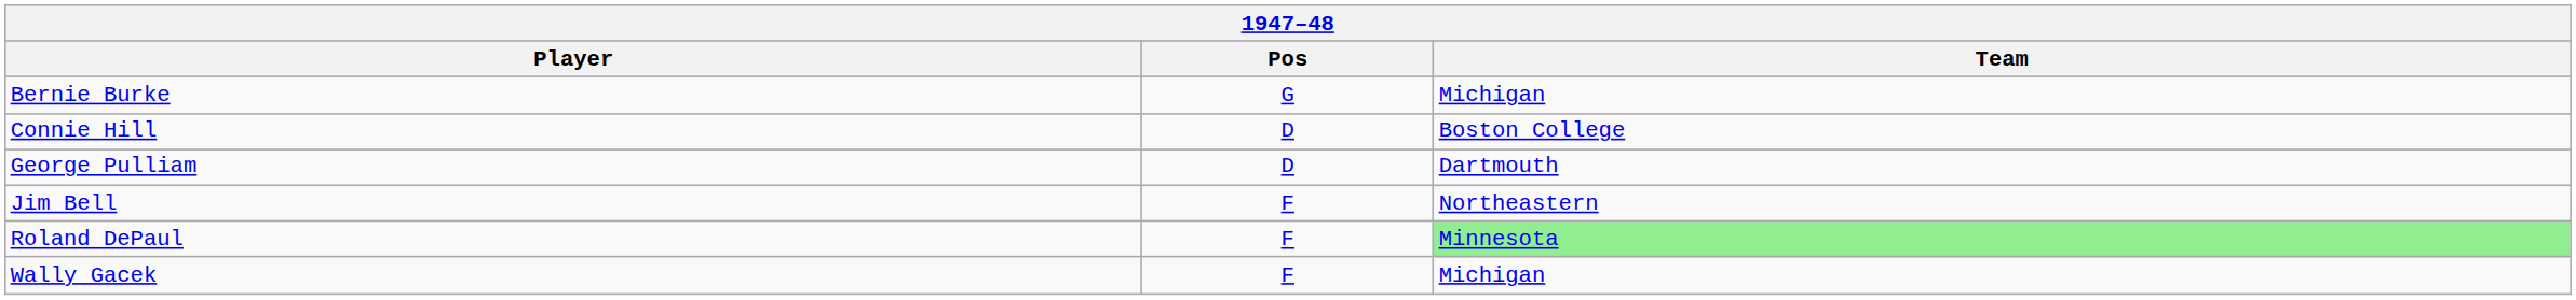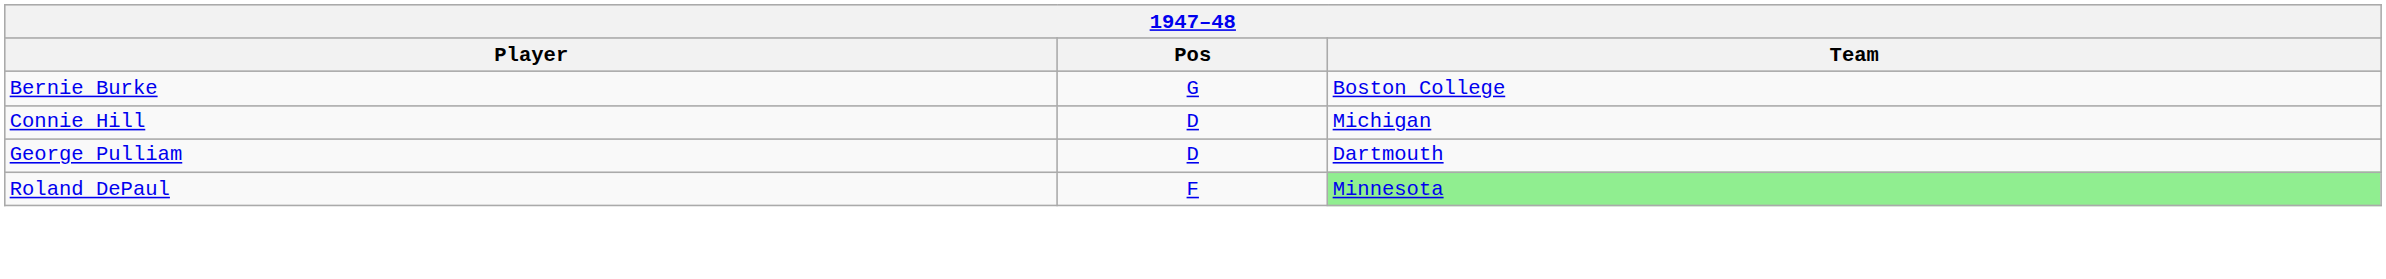Bernie Burke | Team: Michigan -> Boston College
Connie Hill | Team: Boston College -> Michigan
- row: Jim Bell | F | Northeastern
- row: Wally Gacek | F | Michigan
